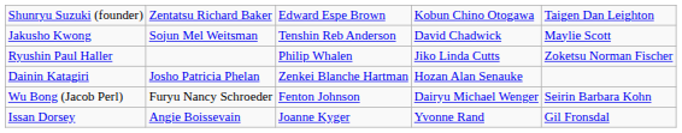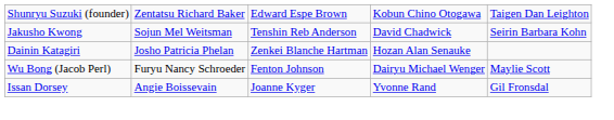Jakusho Kwong | column 5: Maylie Scott -> Seirin Barbara Kohn
- row: Ryushin Paul Haller | Philip Whalen | Jiko Linda Cutts | Zoketsu Norman Fischer
Wu Bong (Jacob Perl) | column 5: Seirin Barbara Kohn -> Maylie Scott
